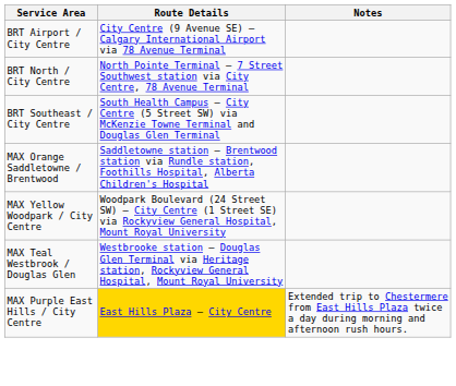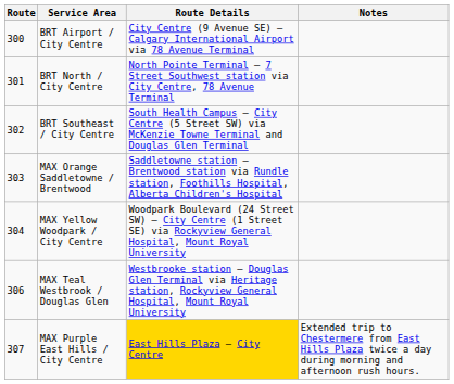+ column: Route | 300 | 301 | 302 | 303 | 304 | 306 | 307
